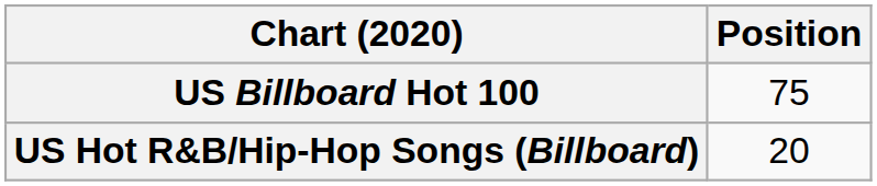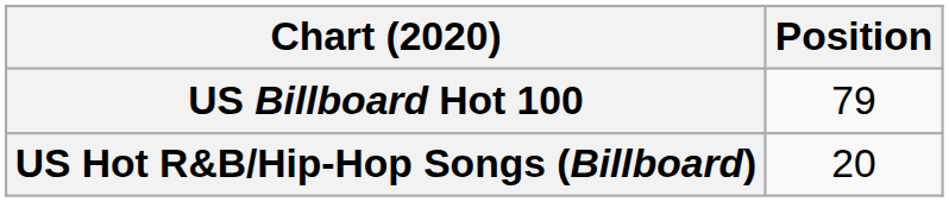US Billboard Hot 100 | Position: 75 -> 79
